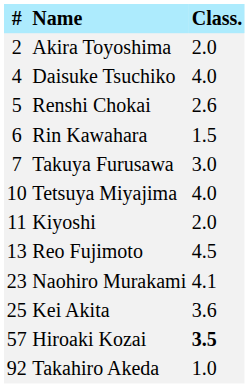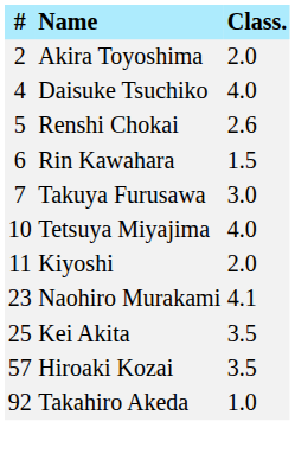- row: 13 | Reo Fujimoto | 4.5
Kei Akita | Class.: 3.6 -> 3.5
Hiroaki Kozai | Class.: bold -> normal
